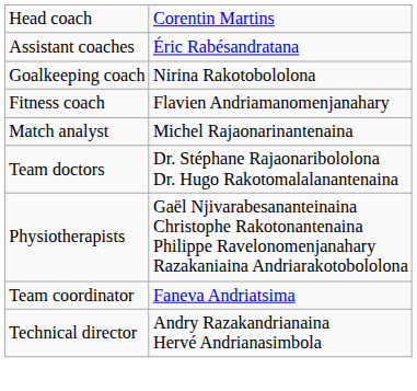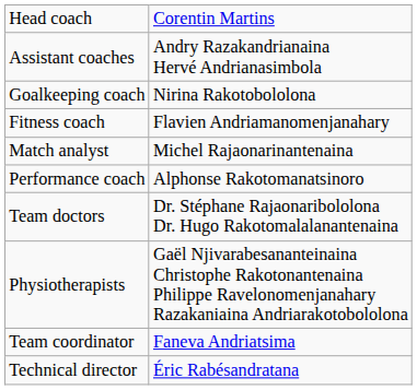Assistant coaches | column 2: Éric Rabésandratana -> Andry Razakandrianaina Hervé Andrianasimbola
+ row: Performance coach | Alphonse Rakotomanatsinoro
Technical director | column 2: Andry Razakandrianaina Hervé Andrianasimbola -> Éric Rabésandratana
